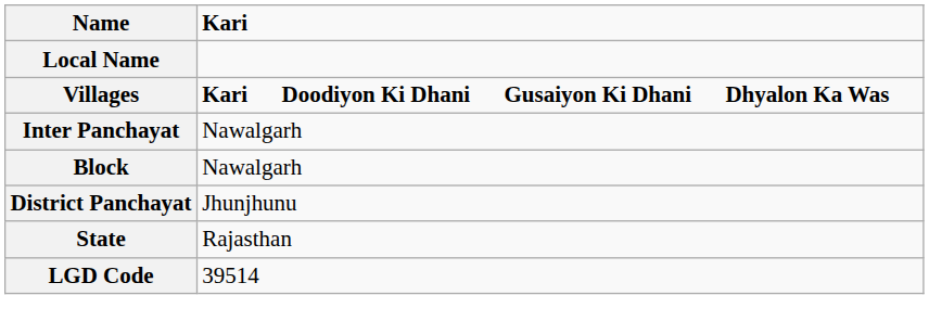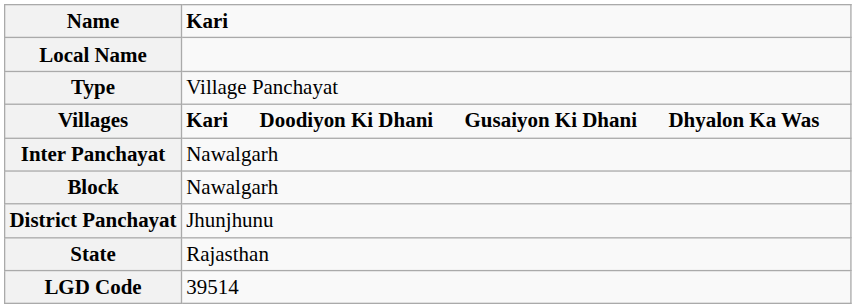+ row: Type | Village Panchayat
